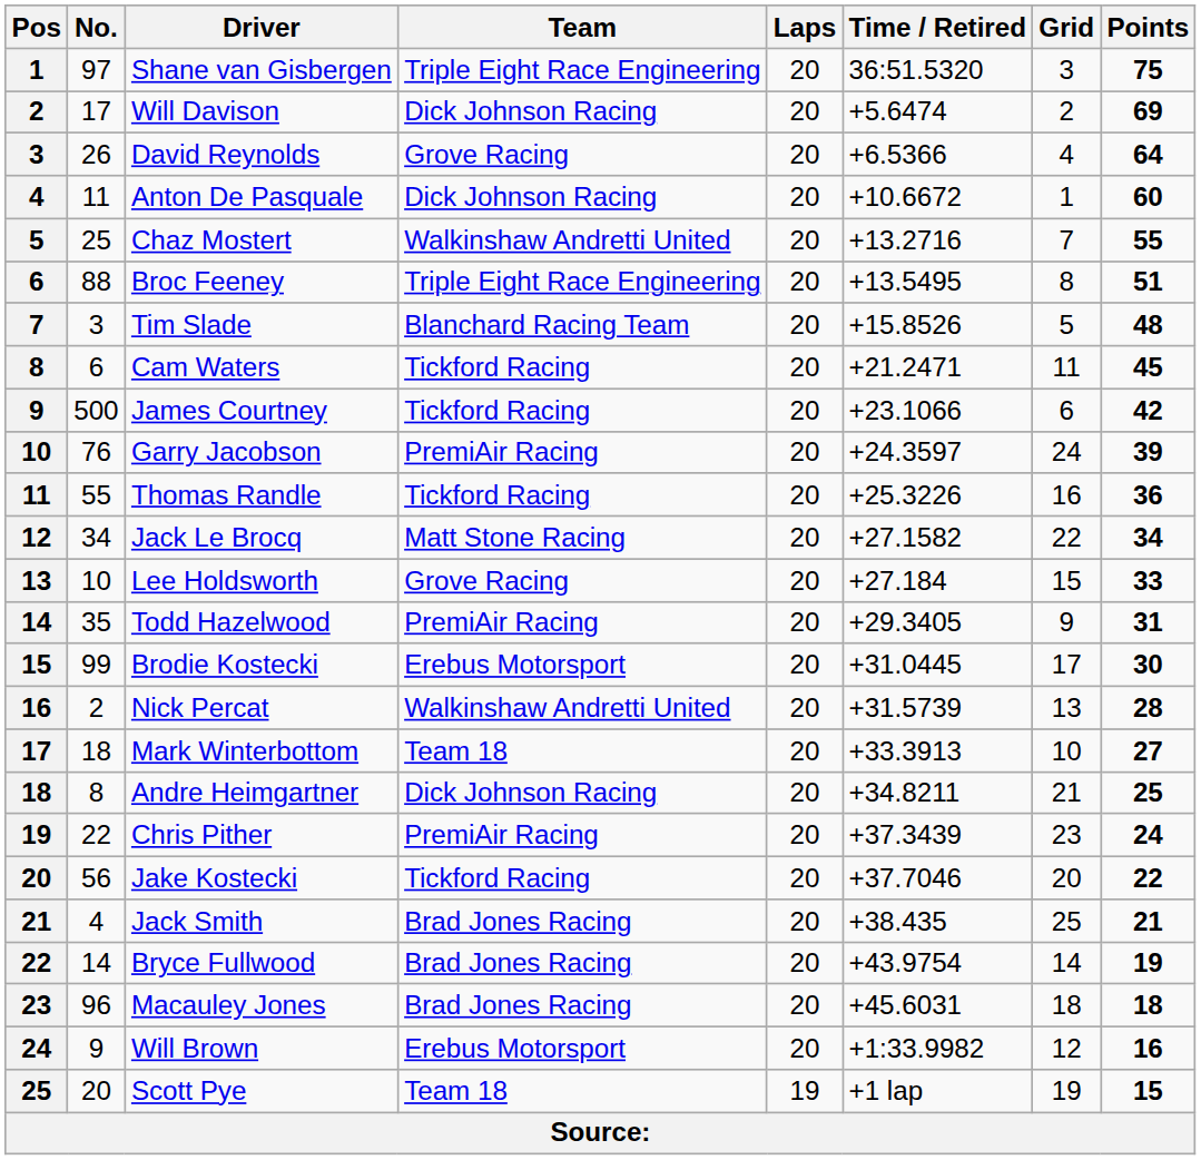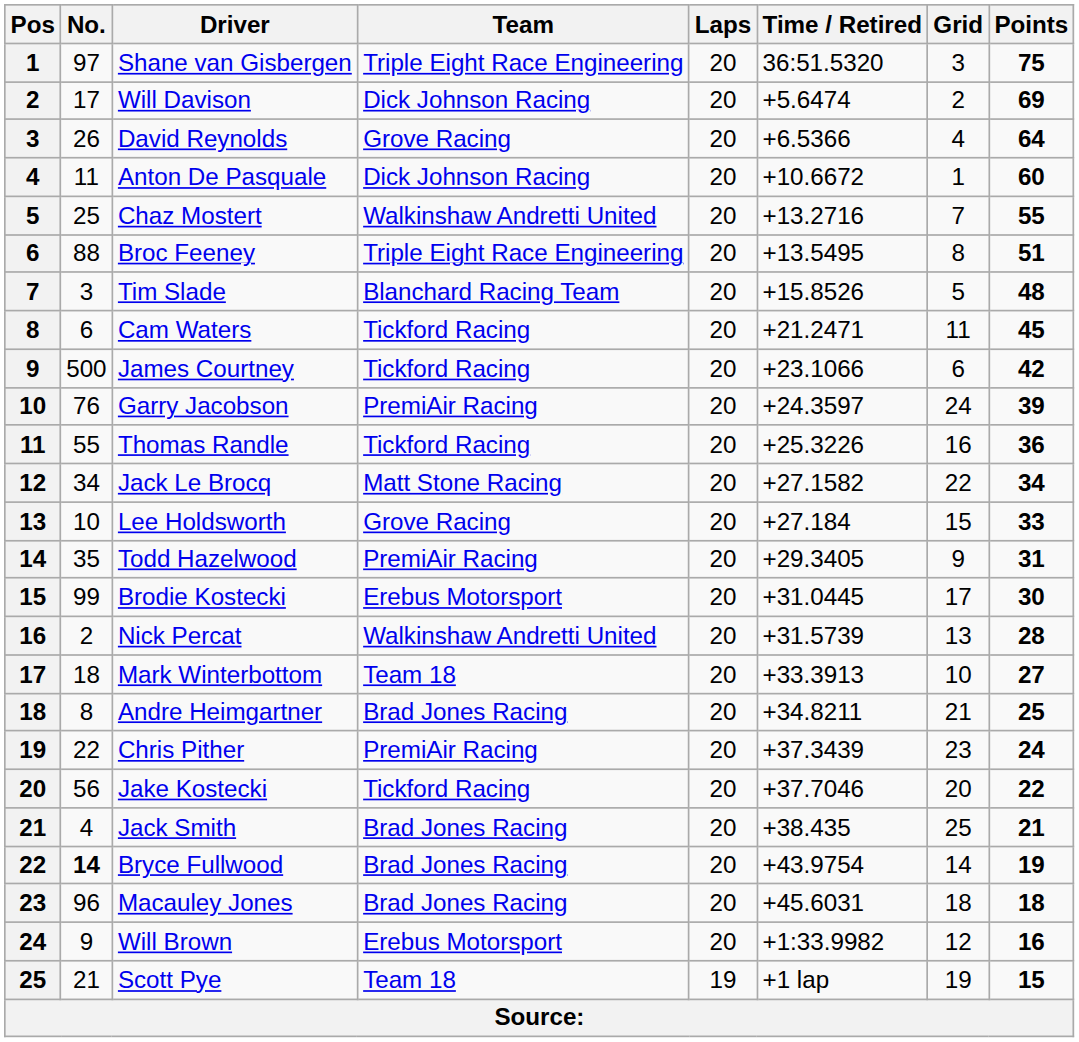Andre Heimgartner | Team: Dick Johnson Racing -> Brad Jones Racing
Bryce Fullwood | No.: normal -> bold
Scott Pye | No.: 20 -> 21
